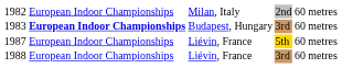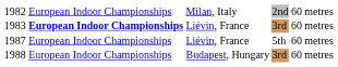1983 | column 3: Budapest, Hungary -> Liévin, France
1987 | column 4: gold background -> no background
1988 | column 3: Liévin, France -> Budapest, Hungary
